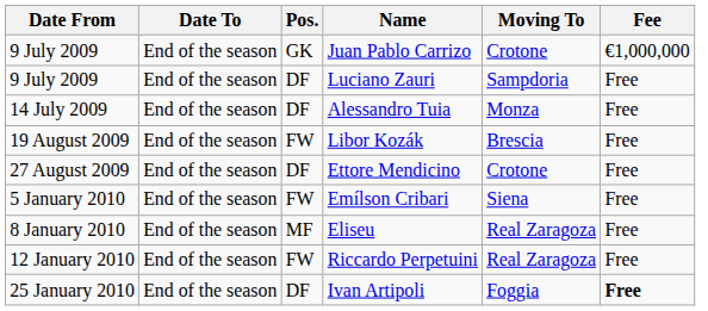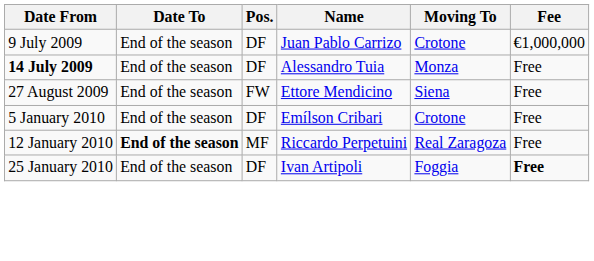Juan Pablo Carrizo | Pos.: GK -> DF
- row: 9 July 2009 | End of the season | DF | Luciano Zauri | Sampdoria | Free
Alessandro Tuia | Date From: normal -> bold
- row: 19 August 2009 | End of the season | FW | Libor Kozák | Brescia | Free
Ettore Mendicino | Pos.: DF -> FW
Ettore Mendicino | Moving To: Crotone -> Siena
Emílson Cribari | Pos.: FW -> DF
Emílson Cribari | Moving To: Siena -> Crotone
- row: 8 January 2010 | End of the season | MF | Eliseu | Real Zaragoza | Free
Riccardo Perpetuini | Date To: normal -> bold
Riccardo Perpetuini | Pos.: FW -> MF
